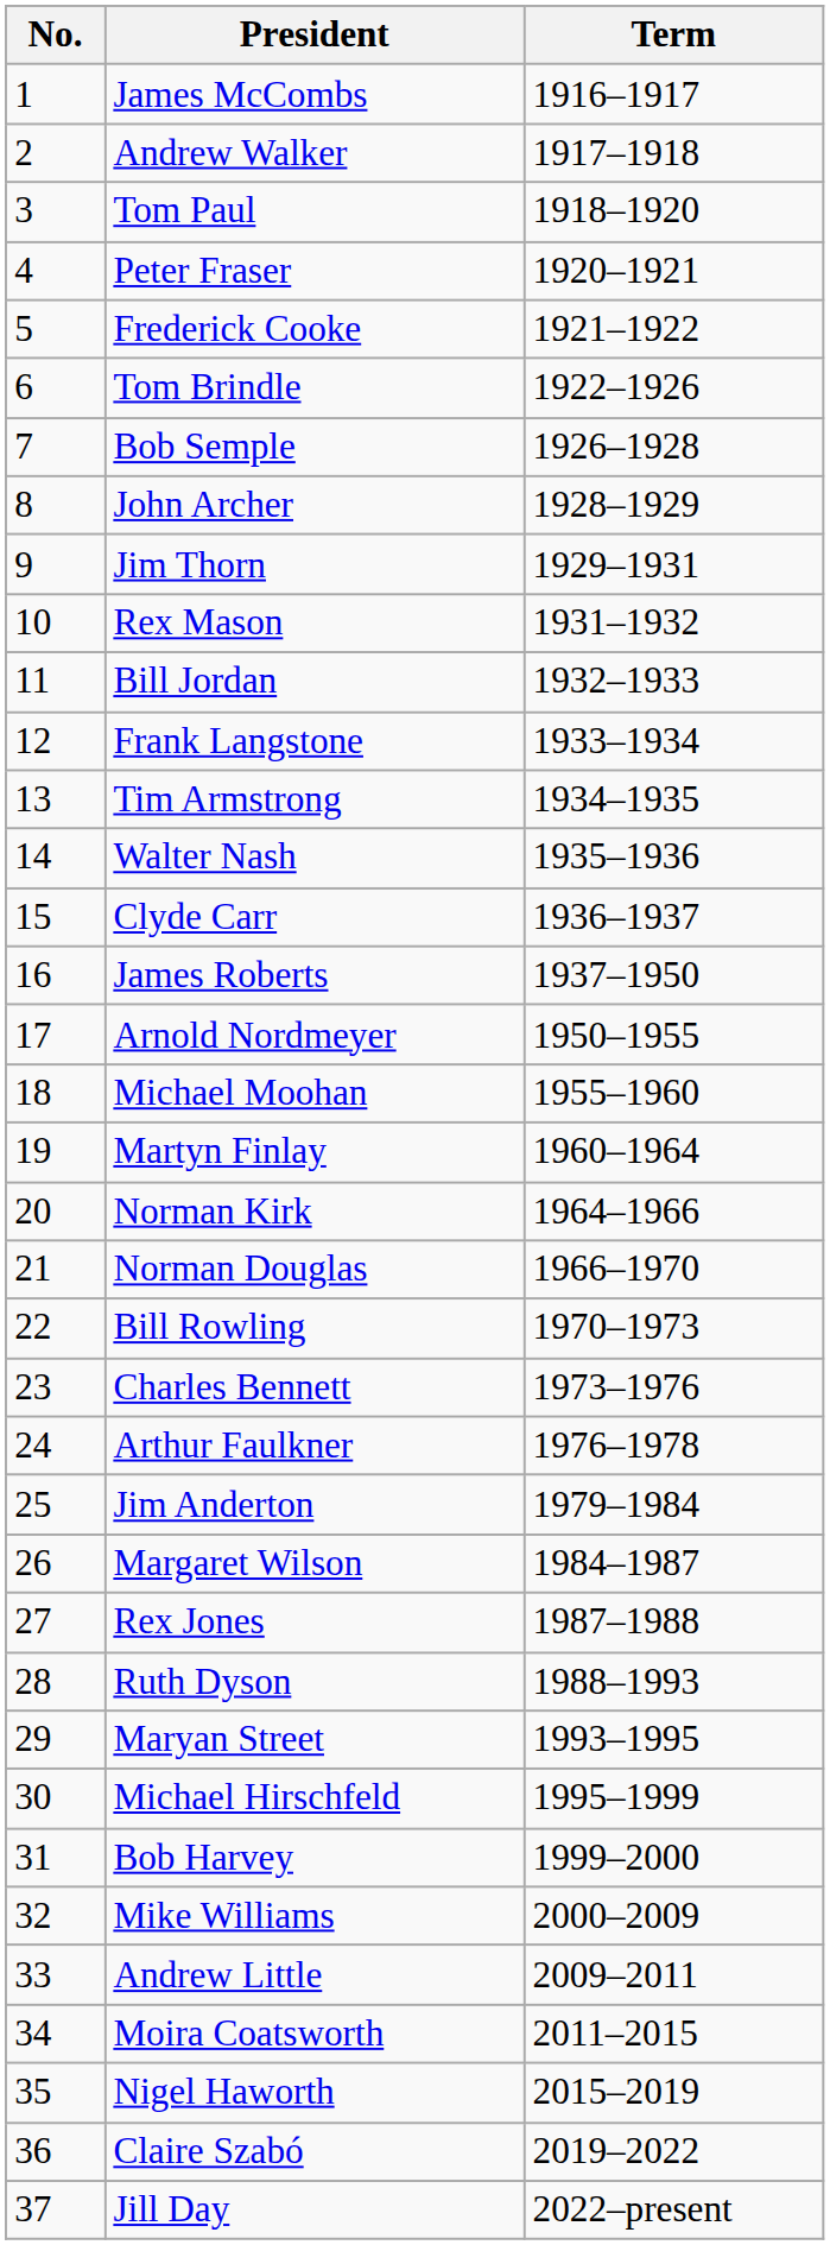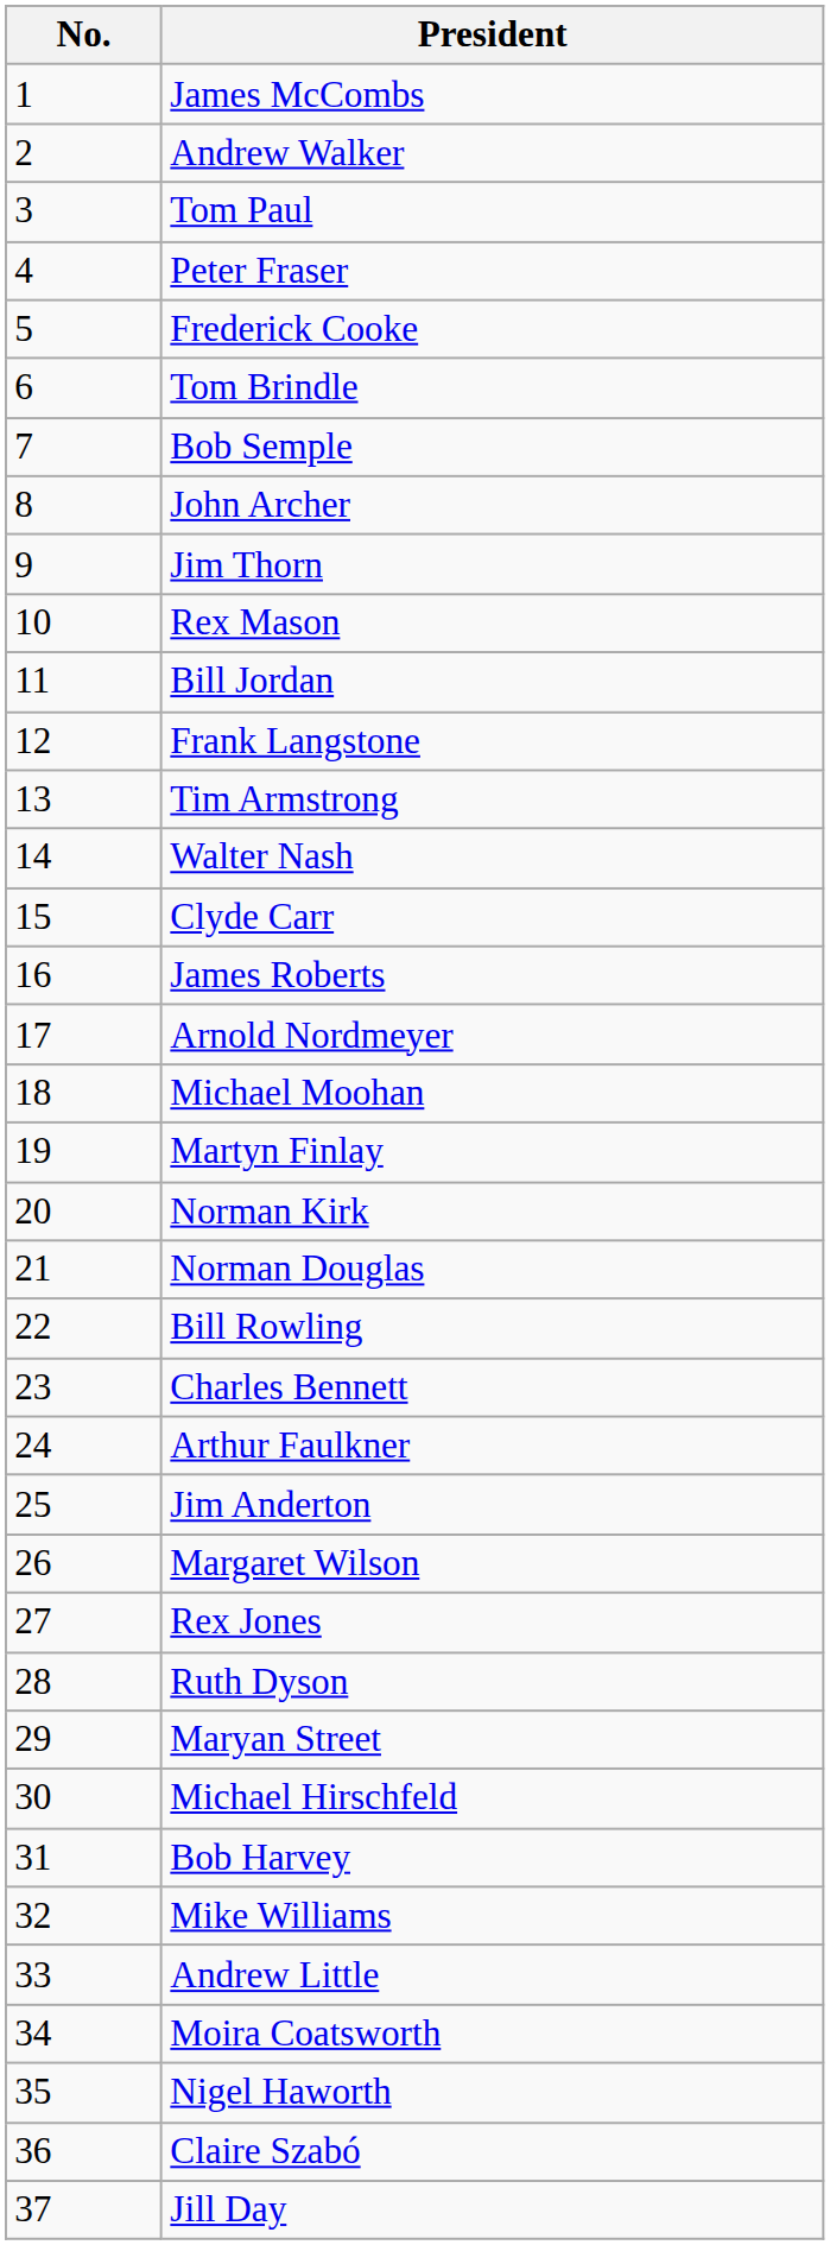- column: Term | 1916–1917 | 1917–1918 | 1918–1920 | 1920–1921 | 1921–1922 | 1922–1926 | 1926–1928 | 1928–1929 | 1929–1931 | 1931–1932 | 1932–1933 | 1933–1934 | 1934–1935 | 1935–1936 | 1936–1937 | 1937–1950 | 1950–1955 | 1955–1960 | 1960–1964 | 1964–1966 | 1966–1970 | 1970–1973 | 1973–1976 | 1976–1978 | 1979–1984 | 1984–1987 | 1987–1988 | 1988–1993 | 1993–1995 | 1995–1999 | 1999–2000 | 2000–2009 | 2009–2011 | 2011–2015 | 2015–2019 | 2019–2022 | 2022–present
